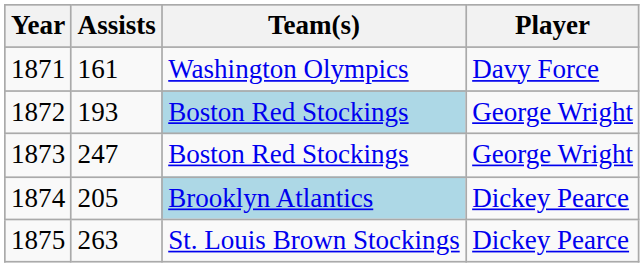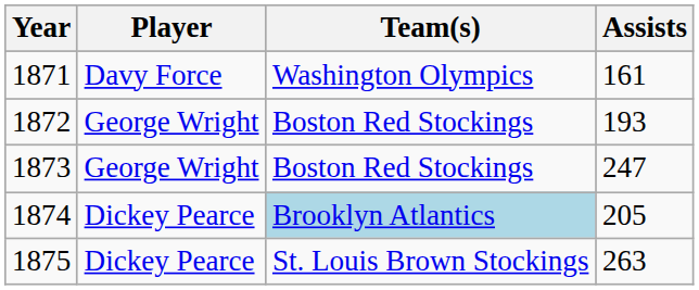columns swapped: Player <-> Assists
1872 | Team(s): lightblue background -> no background
